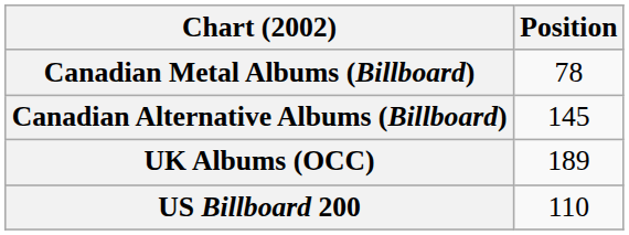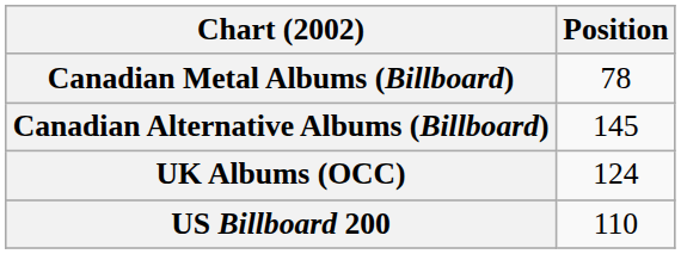UK Albums (OCC) | Position: 189 -> 124
